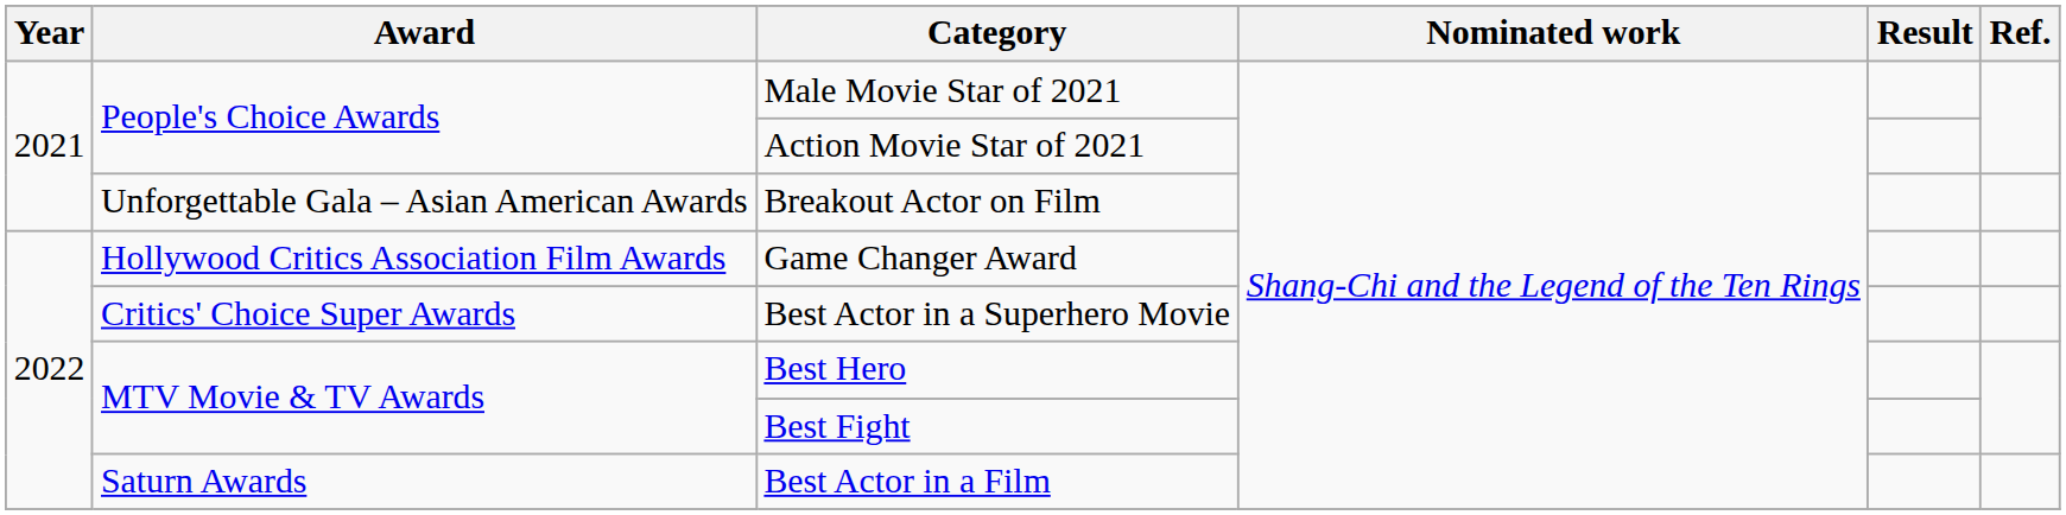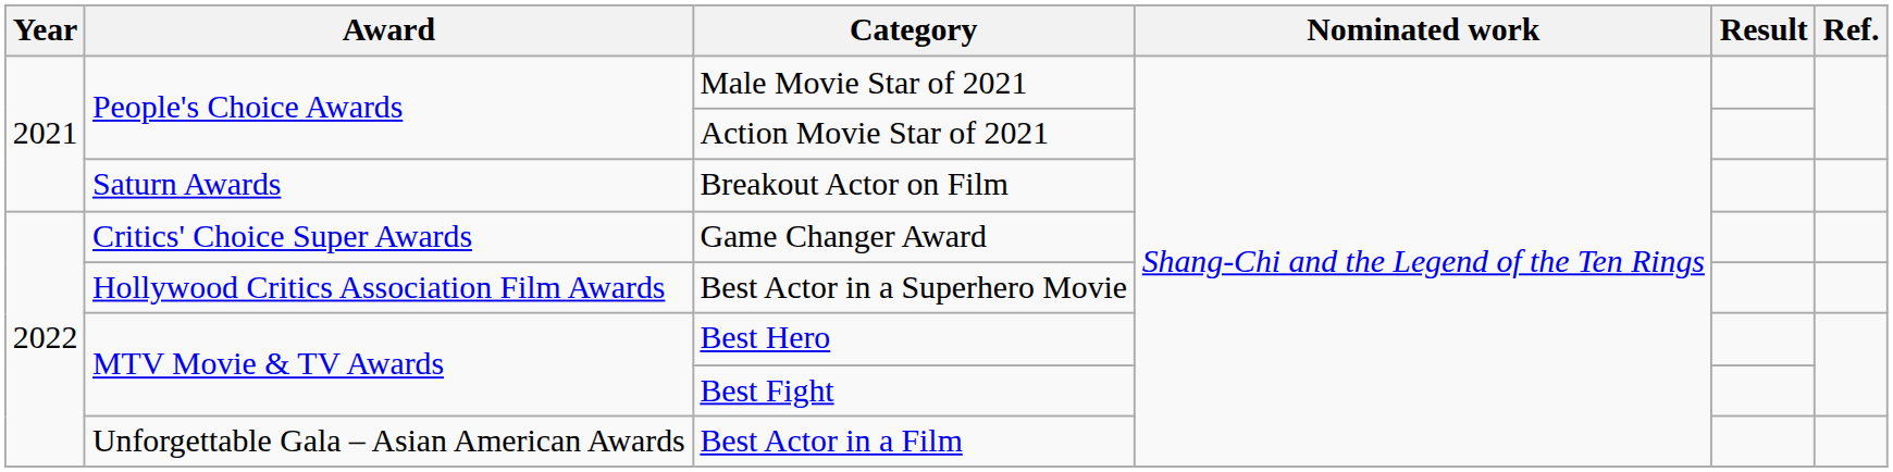Breakout Actor on Film | Award: Unforgettable Gala – Asian American Awards -> Saturn Awards
Game Changer Award | Award: Hollywood Critics Association Film Awards -> Critics' Choice Super Awards
Best Actor in a Superhero Movie | Award: Critics' Choice Super Awards -> Hollywood Critics Association Film Awards
Best Actor in a Film | Award: Saturn Awards -> Unforgettable Gala – Asian American Awards
